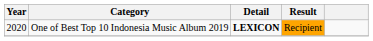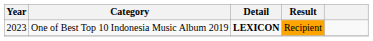One of Best Top 10 Indonesia Music Album 2019 | Year: 2020 -> 2023
